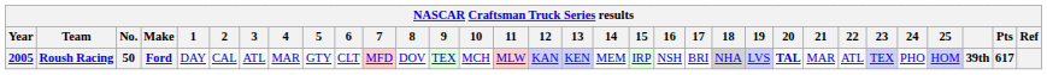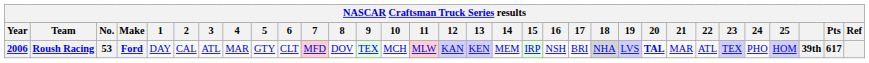Roush Racing | Year: 2005 -> 2006
Roush Racing | No.: 50 -> 53
